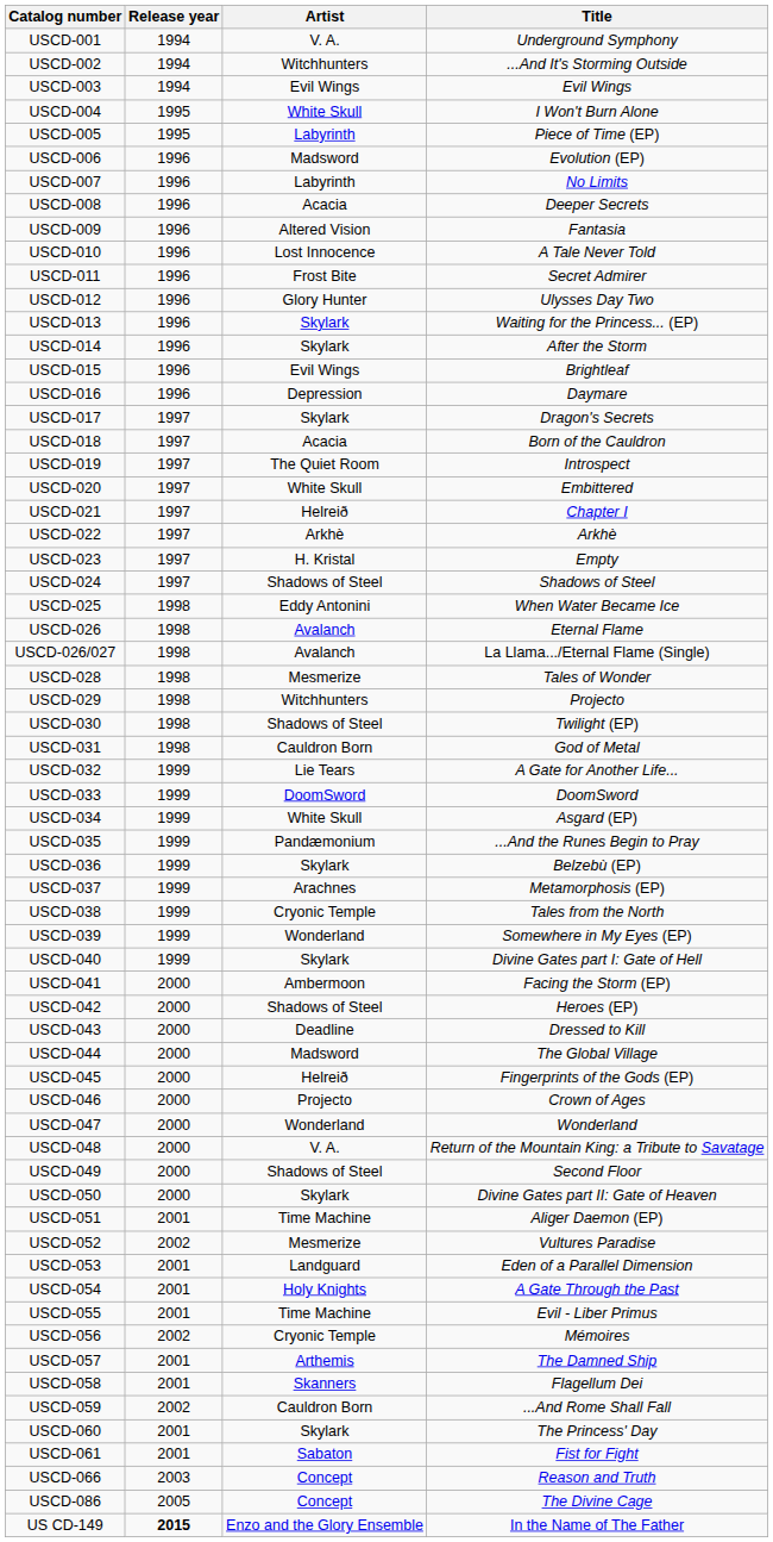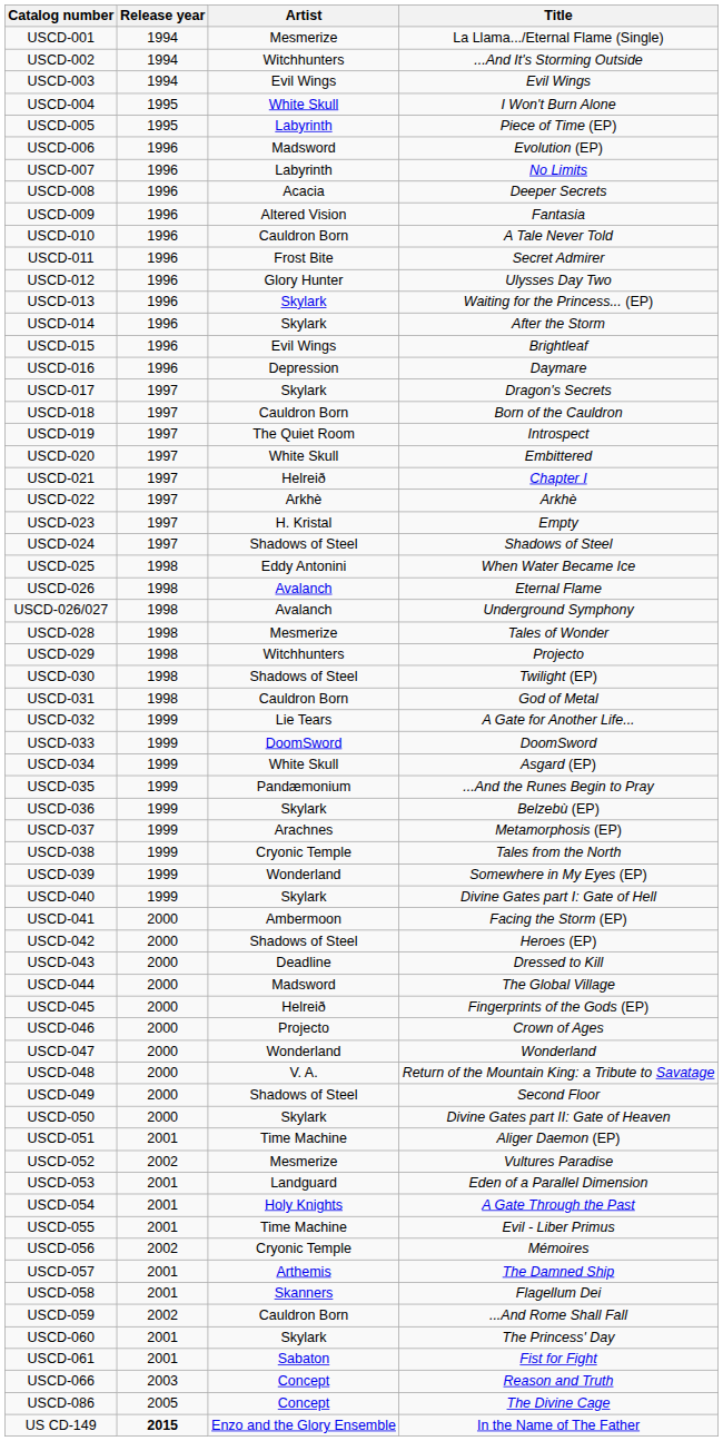USCD-001 | Artist: V. A. -> Mesmerize
USCD-001 | Title: Underground Symphony -> La Llama.../Eternal Flame (Single)
USCD-010 | Artist: Lost Innocence -> Cauldron Born
USCD-018 | Artist: Acacia -> Cauldron Born
USCD-026/027 | Title: La Llama.../Eternal Flame (Single) -> Underground Symphony
